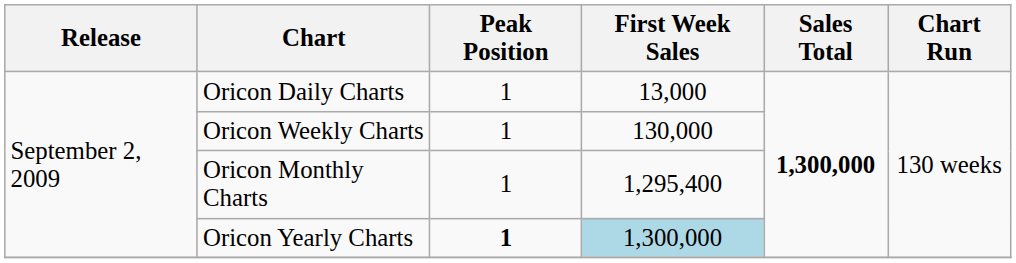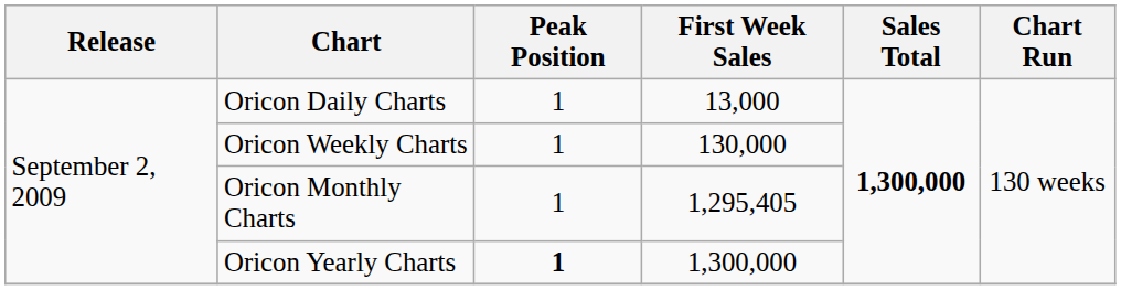Oricon Monthly Charts | First Week Sales: 1,295,400 -> 1,295,405
Oricon Yearly Charts | First Week Sales: lightblue background -> no background
